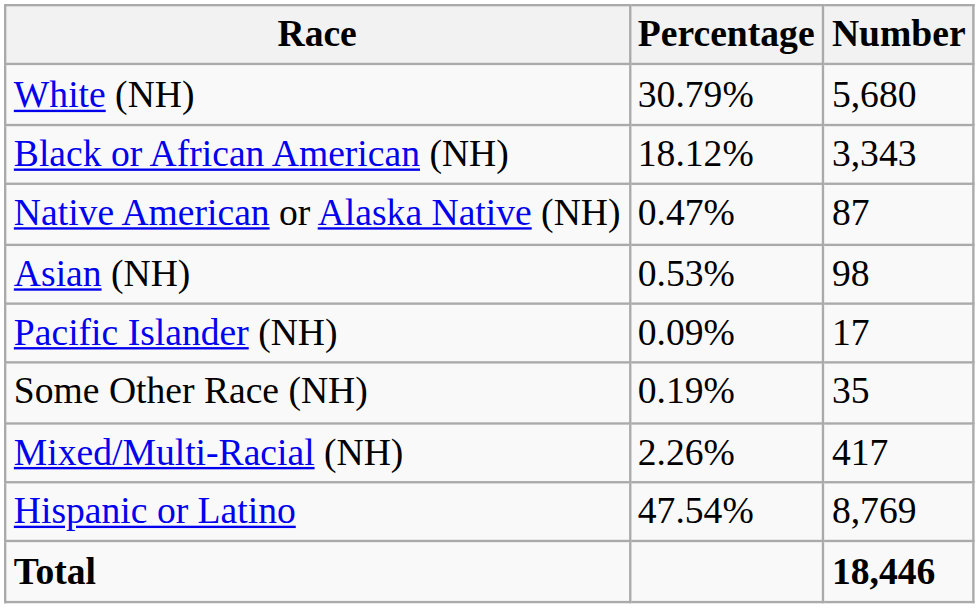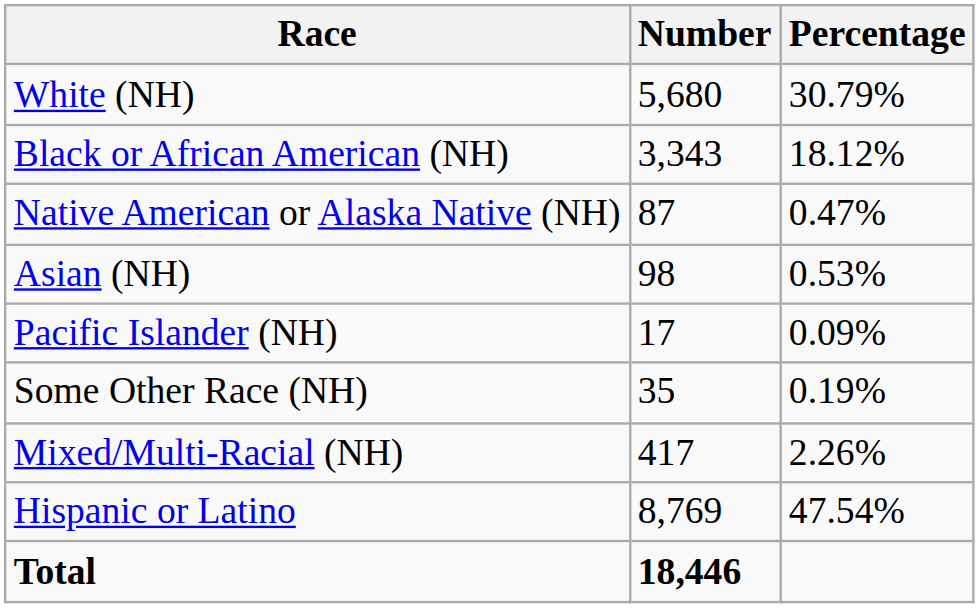columns swapped: Number <-> Percentage
